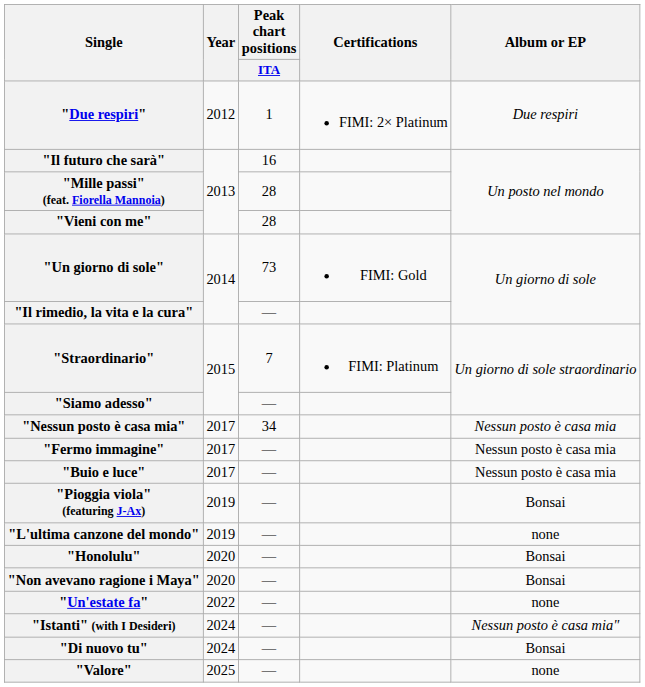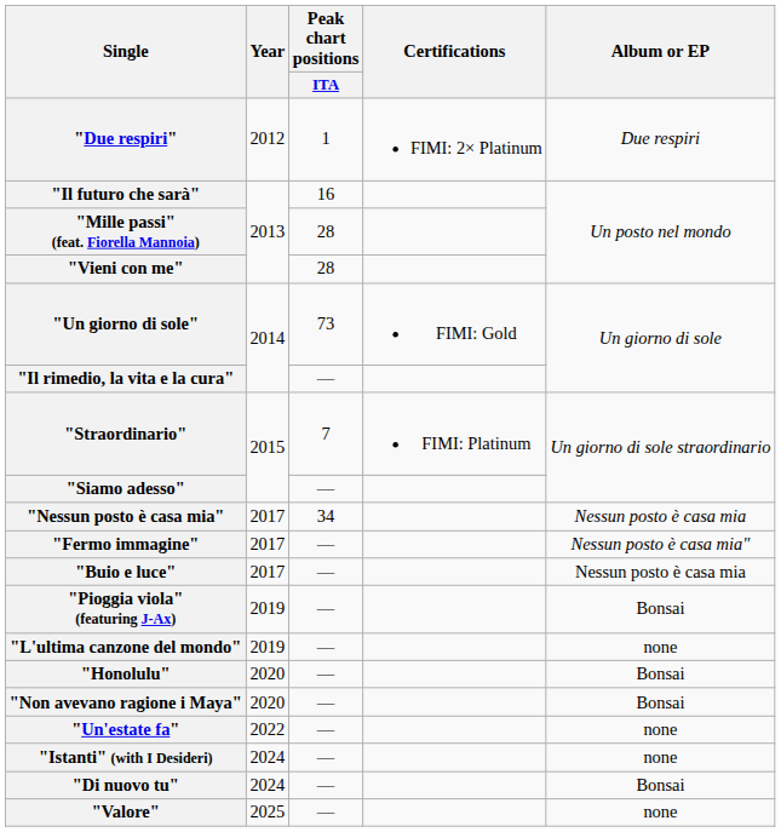"Fermo immagine" | Album or EP: Nessun posto è casa mia -> Nessun posto è casa mia"
"Istanti" (with I Desideri) | Album or EP: Nessun posto è casa mia" -> none
